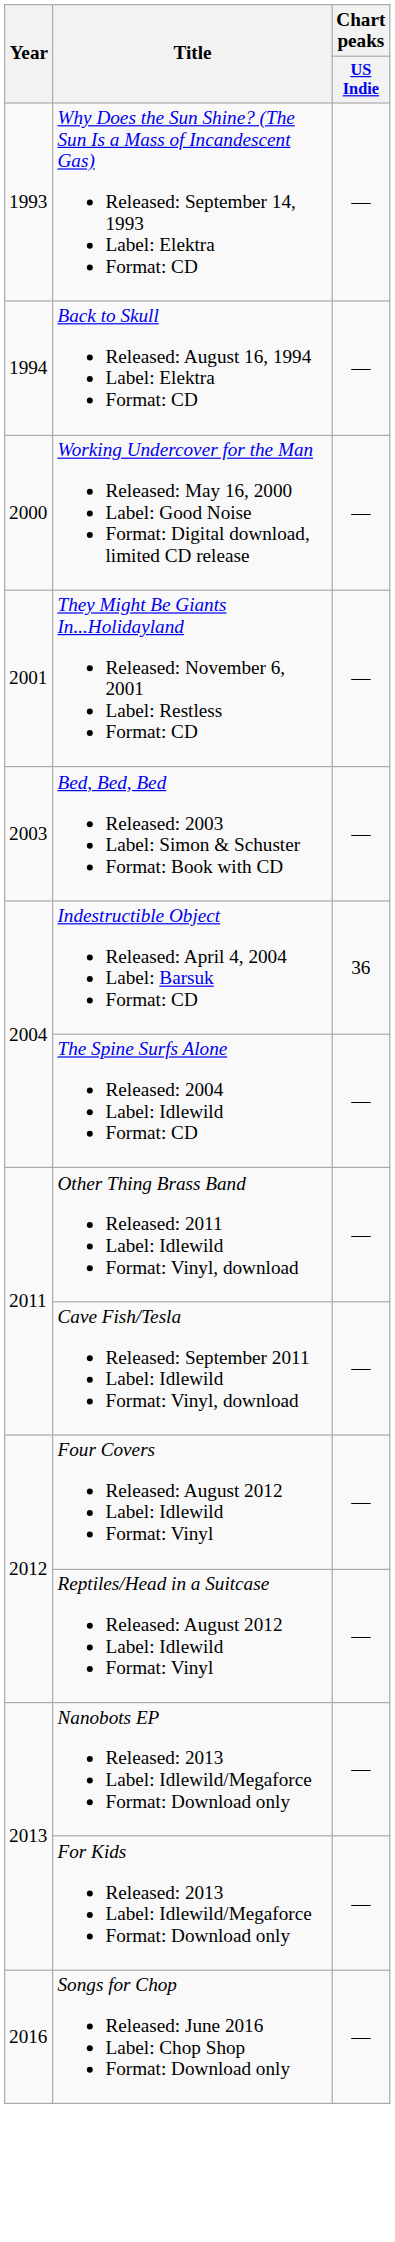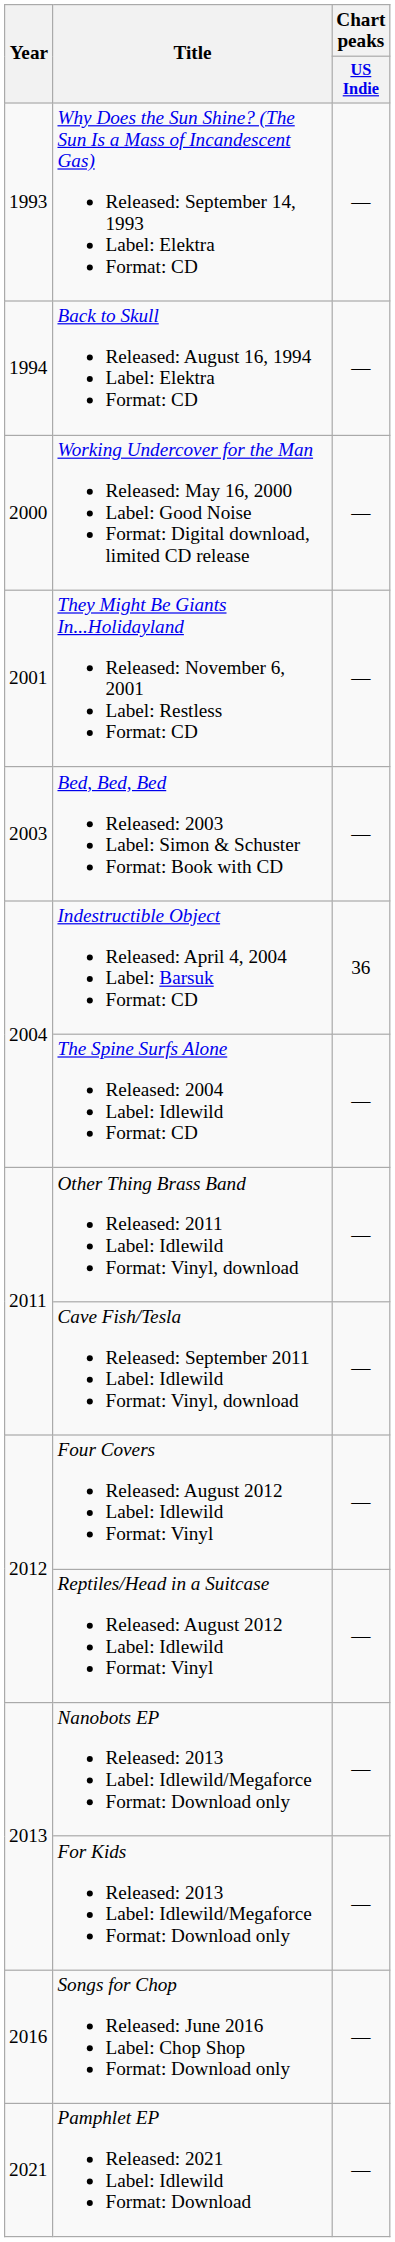+ row: 2021 | Pamphlet EP Released: 2021 Label: Idlewild Format: Download | —
